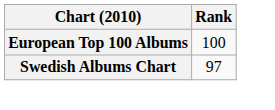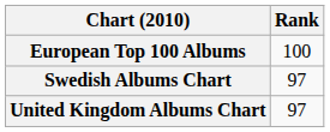+ row: United Kingdom Albums Chart | 97
